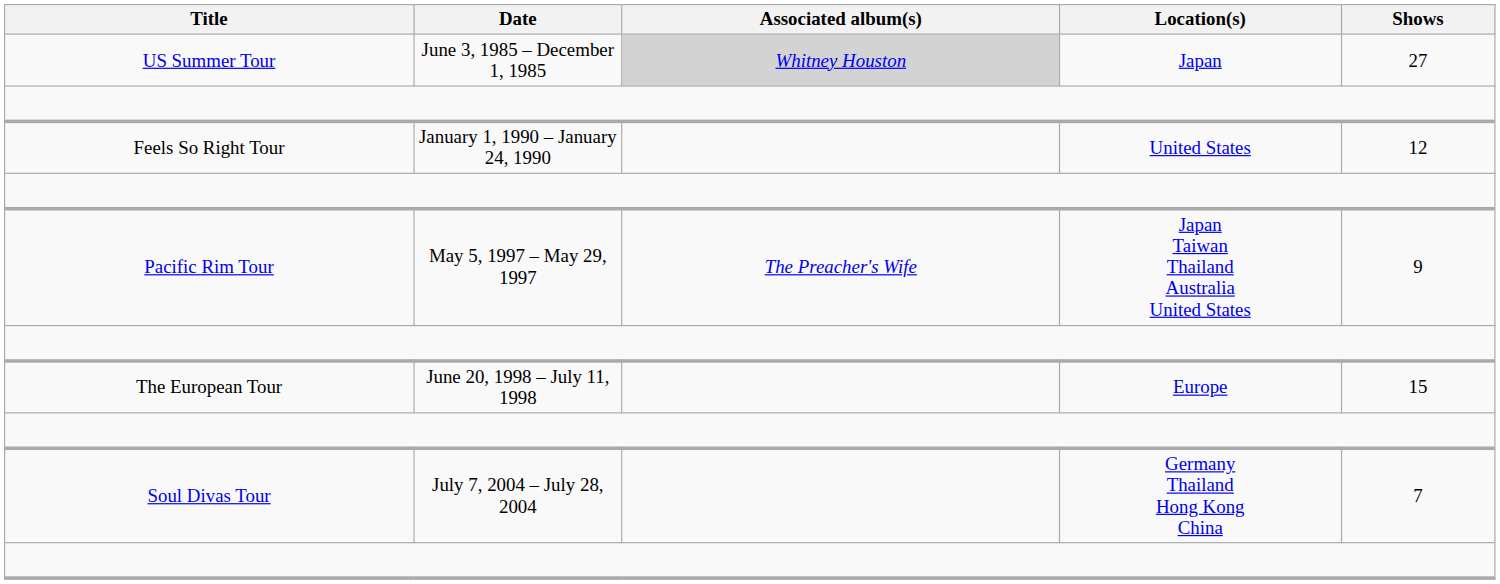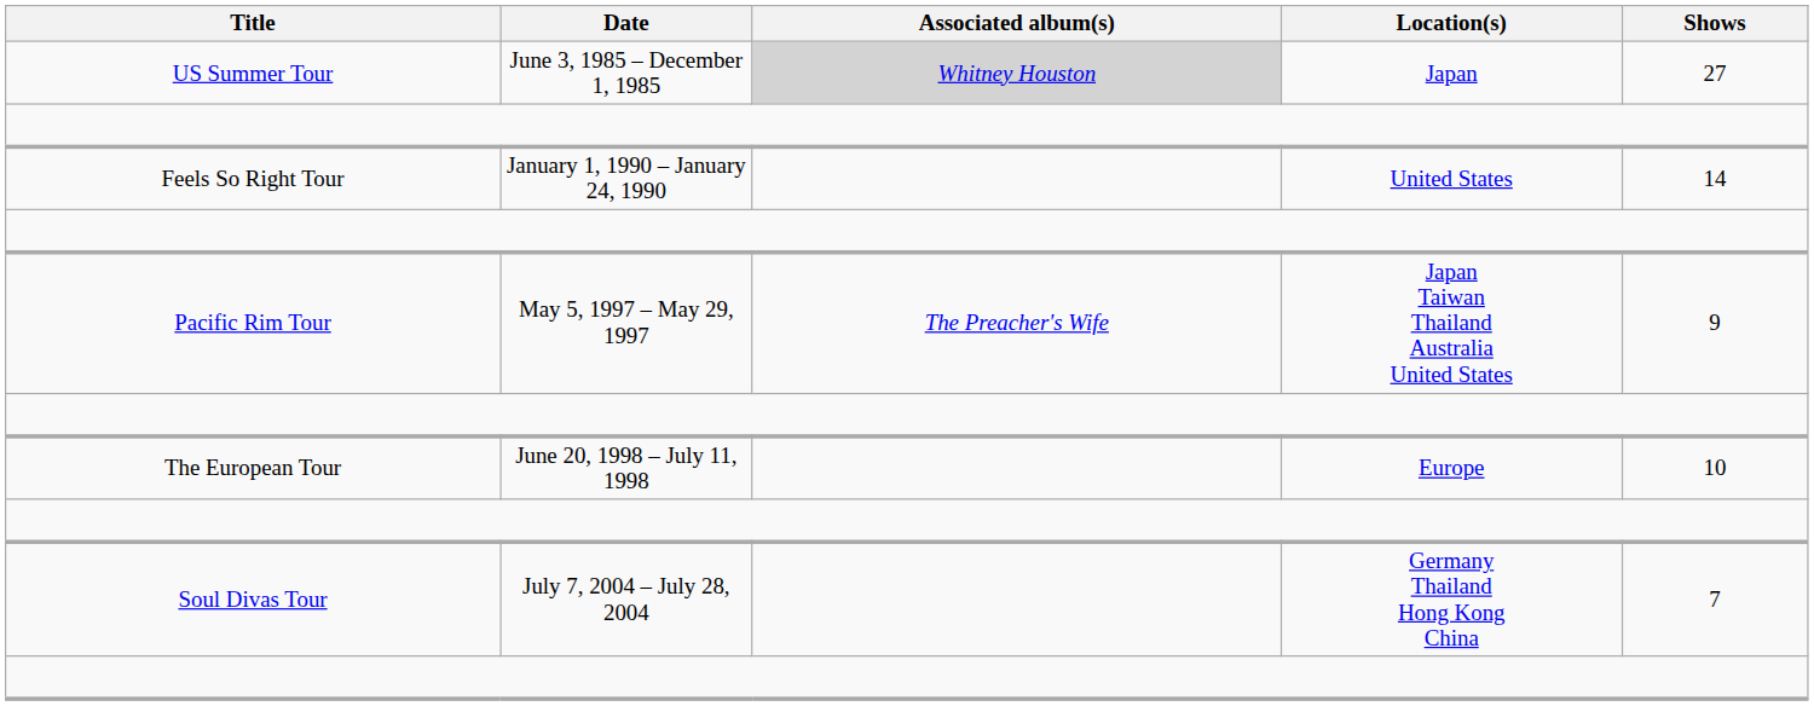Feels So Right Tour | Shows: 12 -> 14
The European Tour | Shows: 15 -> 10
